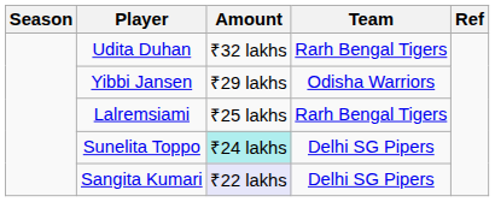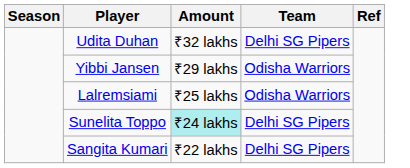Udita Duhan | Team: Rarh Bengal Tigers -> Delhi SG Pipers
Lalremsiami | Team: Rarh Bengal Tigers -> Odisha Warriors
Sangita Kumari | Amount: lavender background -> no background
